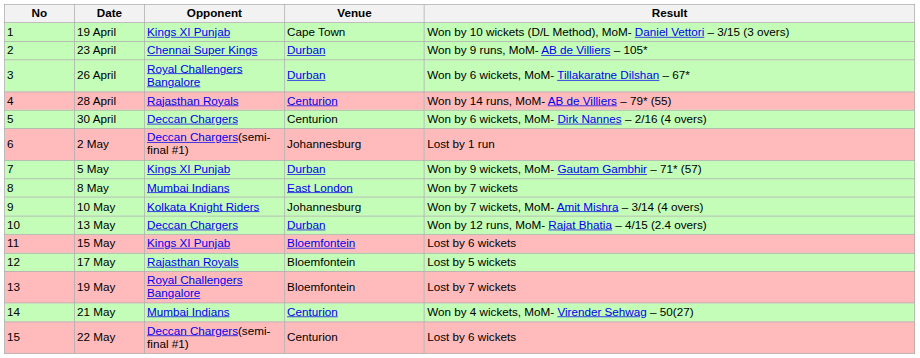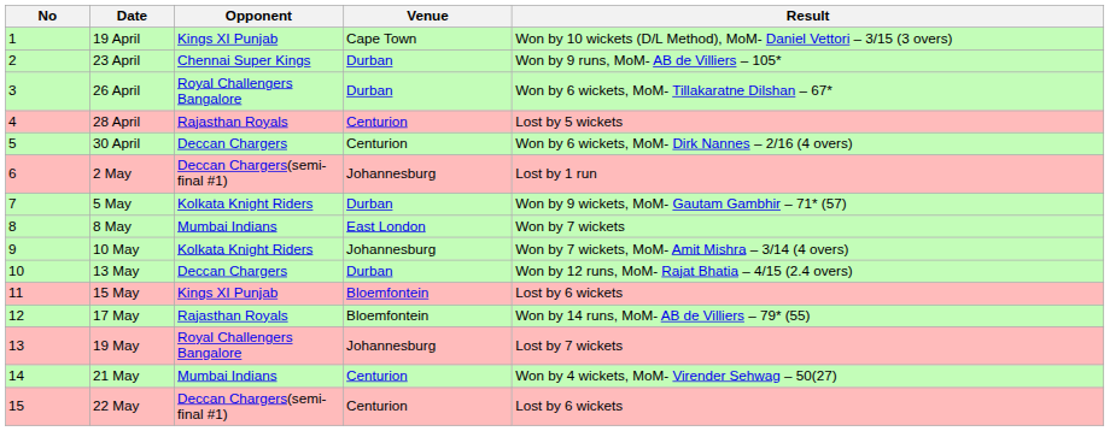28 April | Result: Won by 14 runs, MoM- AB de Villiers – 79* (55) -> Lost by 5 wickets
5 May | Opponent: Kings XI Punjab -> Kolkata Knight Riders
17 May | Result: Lost by 5 wickets -> Won by 14 runs, MoM- AB de Villiers – 79* (55)
19 May | Venue: Bloemfontein -> Johannesburg
